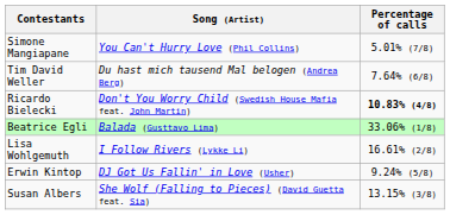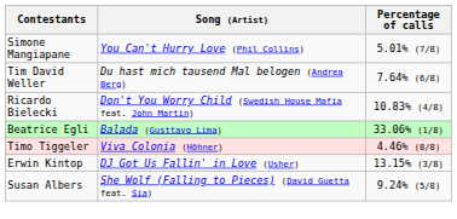Ricardo Bielecki | Percentage of calls: bold -> normal
+ row: Timo Tiggeler | Viva Colonia (Höhner) | 4.46% (8/8)
- row: Lisa Wohlgemuth | I Follow Rivers (Lykke Li) | 16.61% (2/8)
Erwin Kintop | Percentage of calls: 9.24% (5/8) -> 13.15% (3/8)
Susan Albers | Percentage of calls: 13.15% (3/8) -> 9.24% (5/8)
